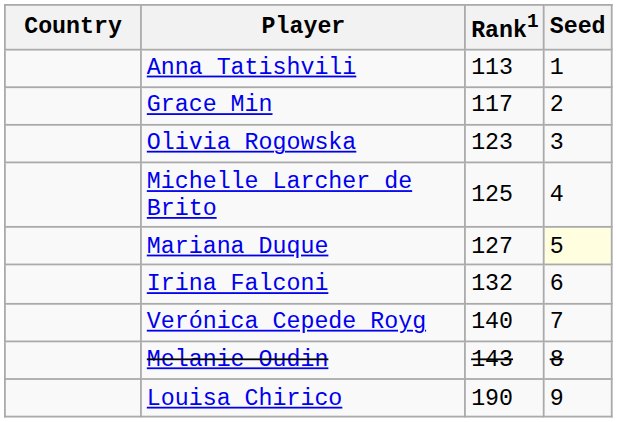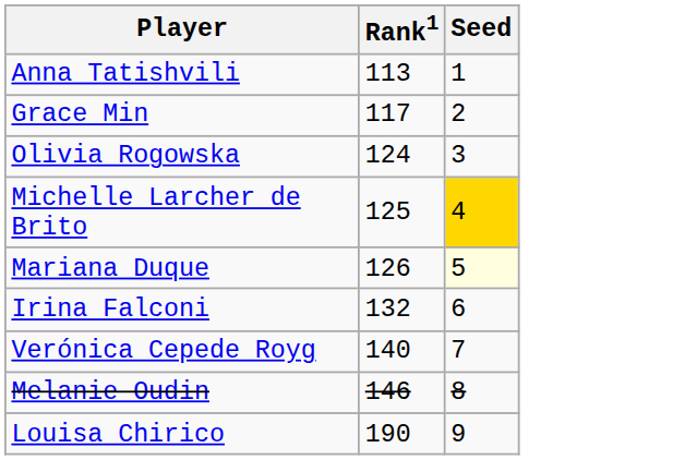- column: Country
Olivia Rogowska | Rank1: 123 -> 124
Michelle Larcher de Brito | Seed: no background -> gold background
Mariana Duque | Rank1: 127 -> 126
Melanie Oudin | Rank1: 143 -> 146
